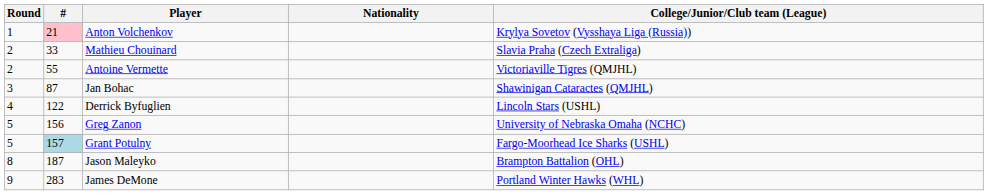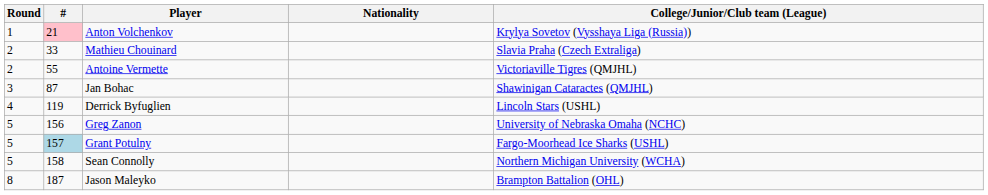Derrick Byfuglien | #: 122 -> 119
+ row: 5 | 158 | Sean Connolly | Northern Michigan University (WCHA)
- row: 9 | 283 | James DeMone | Portland Winter Hawks (WHL)
